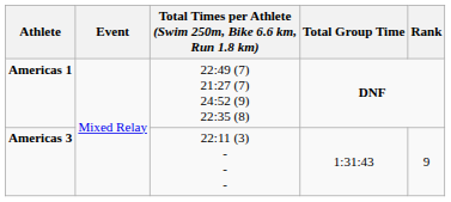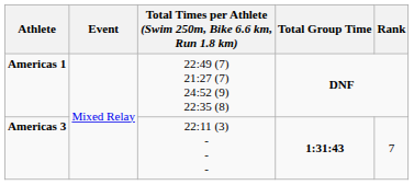Americas 3 | Total Group Time: normal -> bold
Americas 3 | Rank: 9 -> 7
